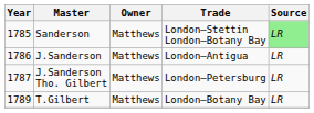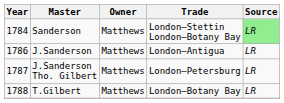Sanderson | Year: 1785 -> 1784
T.Gilbert | Year: 1789 -> 1788
